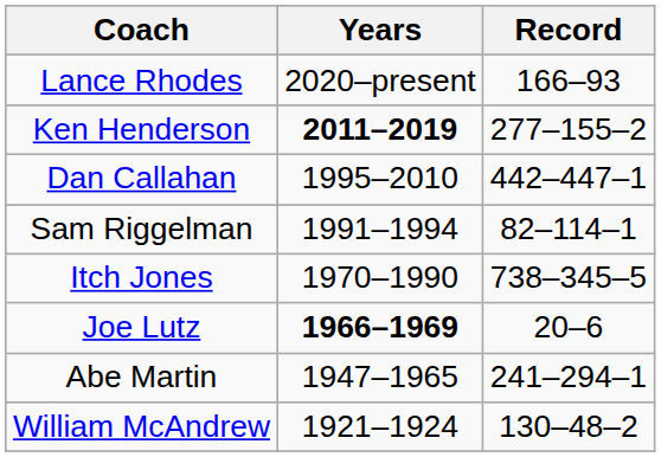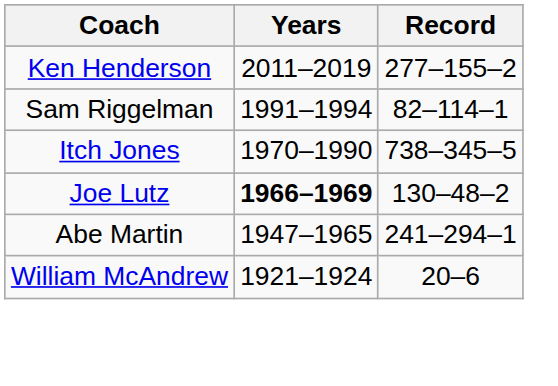- row: Lance Rhodes | 2020–present | 166–93
Ken Henderson | Years: bold -> normal
- row: Dan Callahan | 1995–2010 | 442–447–1
Joe Lutz | Record: 20–6 -> 130–48–2
William McAndrew | Record: 130–48–2 -> 20–6
